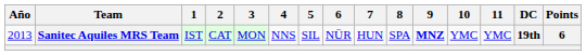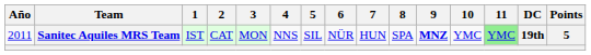Sanitec Aquiles MRS Team | Año: 2013 -> 2011
Sanitec Aquiles MRS Team | 11: no background -> lightgreen background
Sanitec Aquiles MRS Team | Points: 6 -> 5
